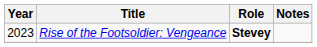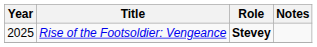Rise of the Footsoldier: Vengeance | Year: 2023 -> 2025
